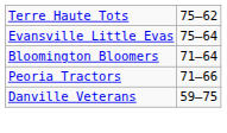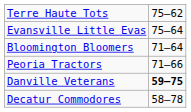Danville Veterans | column 2: normal -> bold
+ row: Decatur Commodores | 58–78
